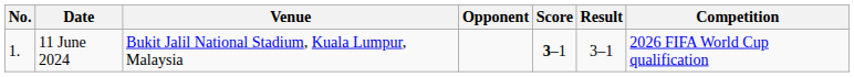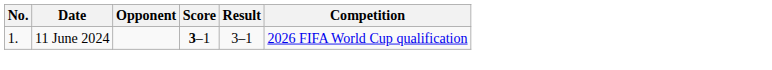- column: Venue | Bukit Jalil National Stadium, Kuala Lumpur, Malaysia
